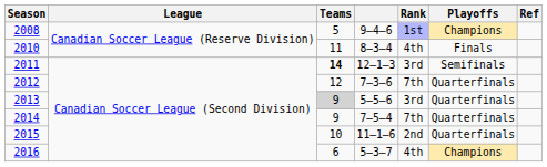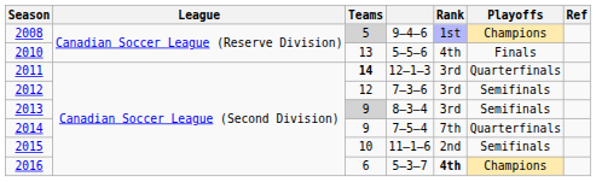2008 | Teams: no background -> lightgrey background
2010 | Teams: 11 -> 13
2010 | column 4: 8–3–4 -> 5–5–6
2011 | Playoffs: Semifinals -> Quarterfinals
2012 | Rank: 7th -> 3rd
2012 | Playoffs: Quarterfinals -> Semifinals
2013 | column 4: 5–5–6 -> 8–3–4
2013 | Playoffs: Quarterfinals -> Semifinals
2015 | Playoffs: Quarterfinals -> Semifinals
2016 | Rank: normal -> bold
